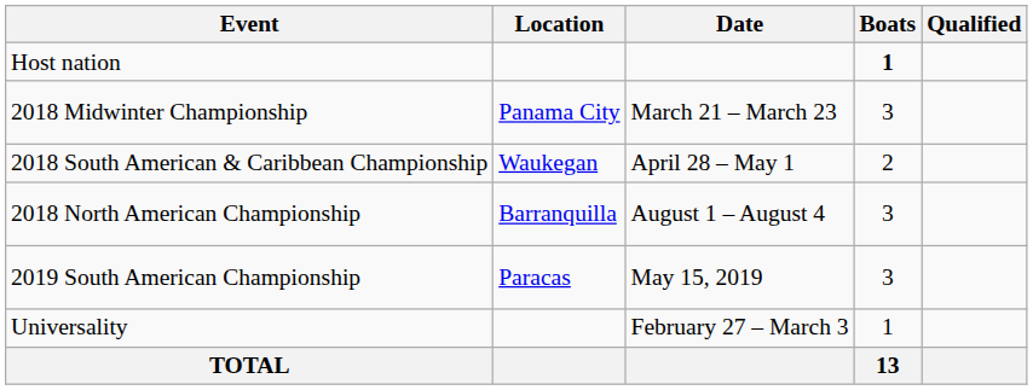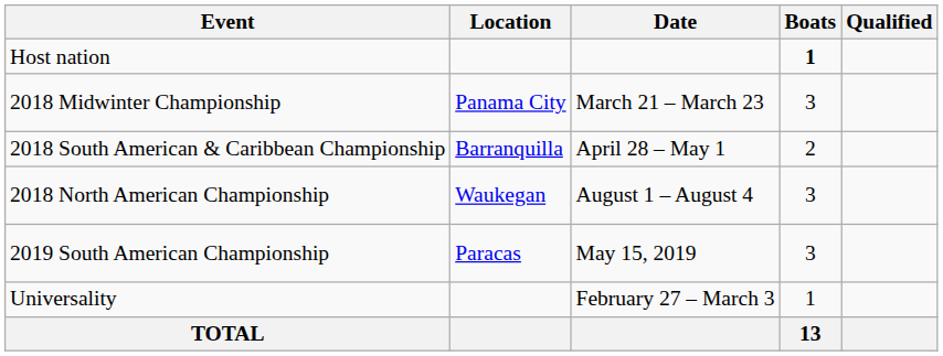2018 South American & Caribbean Championship | Location: Waukegan -> Barranquilla
2018 North American Championship | Location: Barranquilla -> Waukegan
